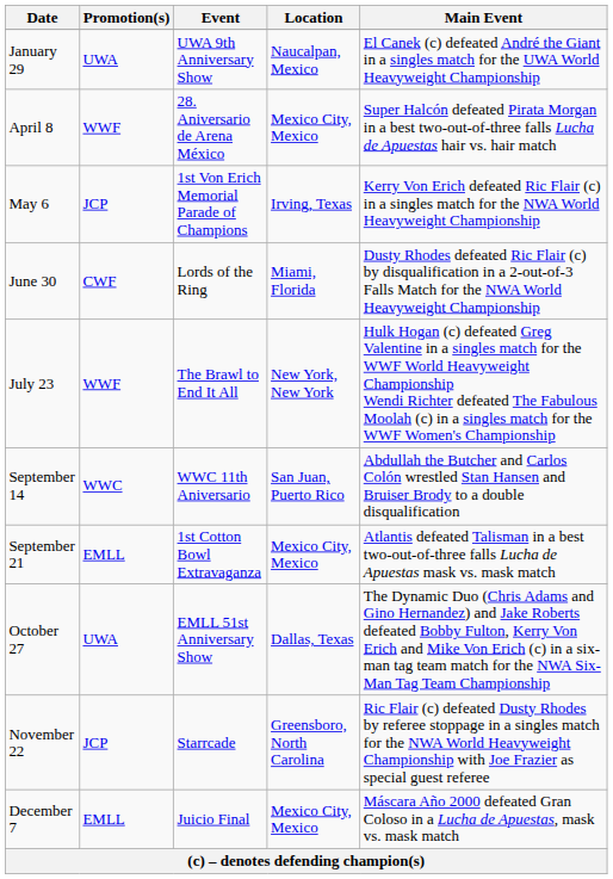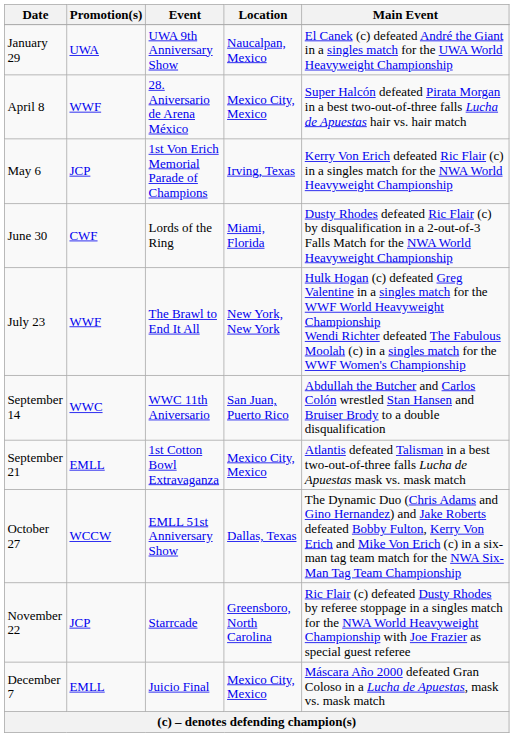October 27 | Promotion(s): UWA -> WCCW
